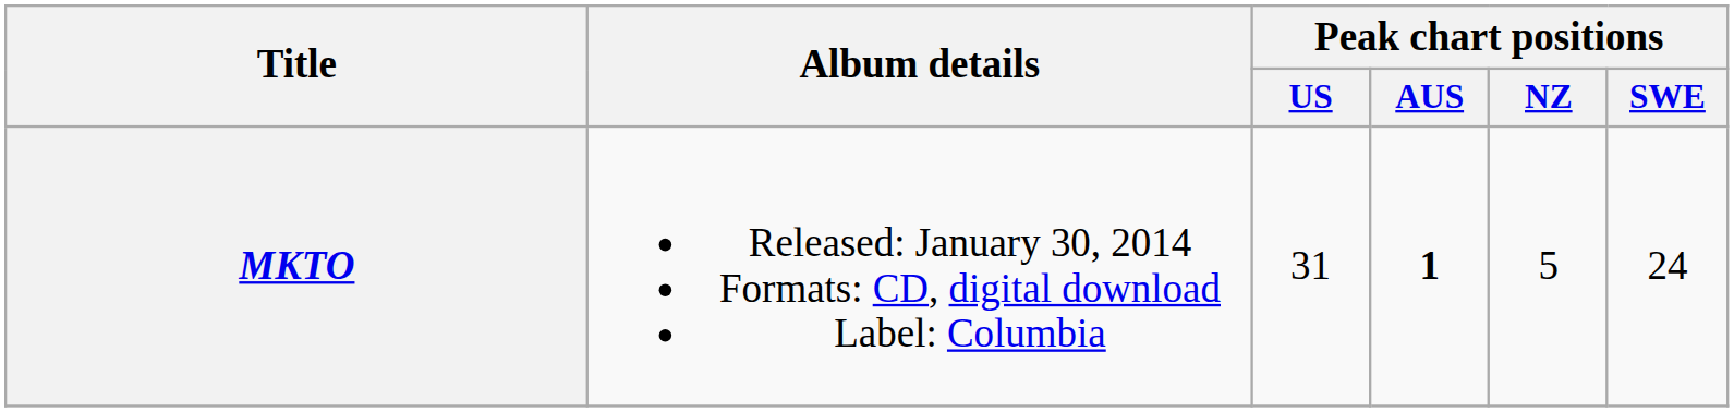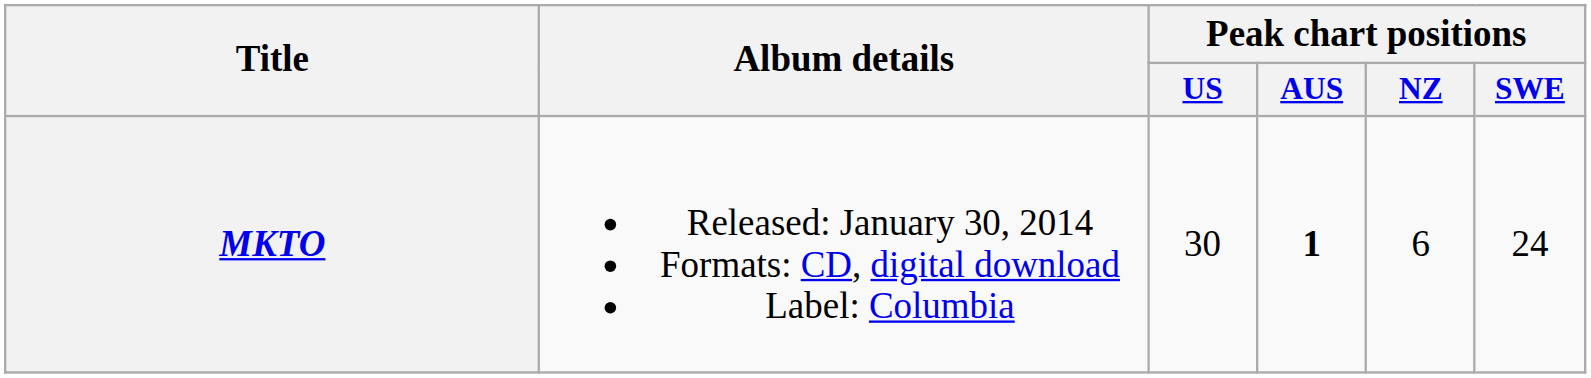MKTO | Peak chart positions / US: 31 -> 30
MKTO | Peak chart positions / NZ: 5 -> 6
